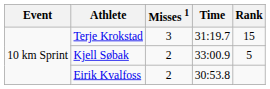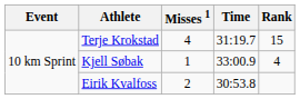Terje Krokstad | Misses 1: 3 -> 4
Kjell Søbak | Misses 1: 2 -> 1
Kjell Søbak | Rank: 5 -> 4
